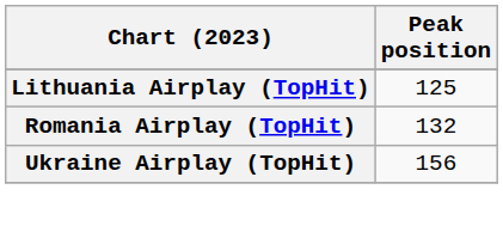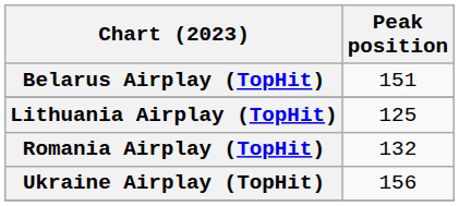+ row: Belarus Airplay (TopHit) | 151
